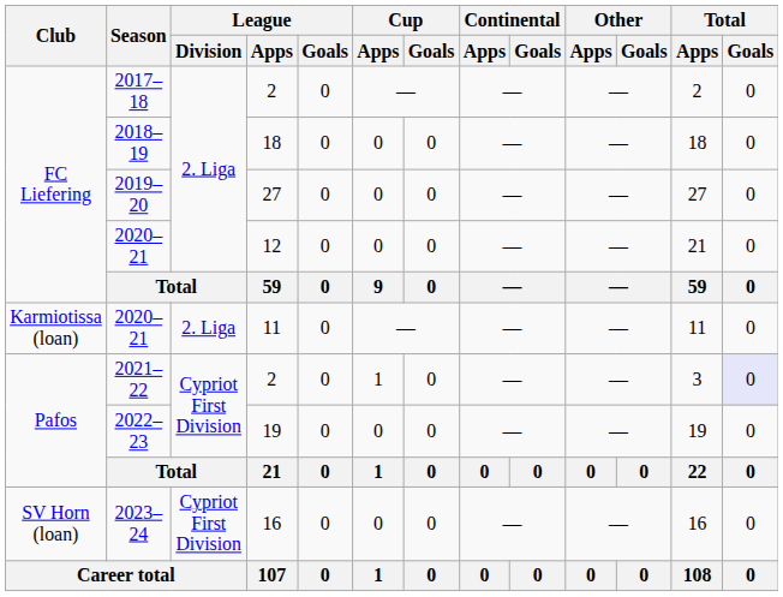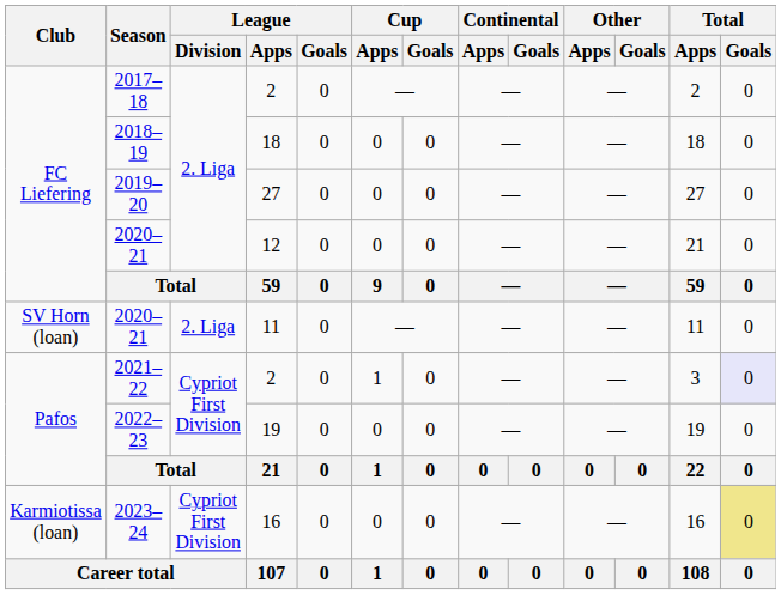2020–21 / 11 | Club: Karmiotissa (loan) -> SV Horn (loan)
2023–24 | Club: SV Horn (loan) -> Karmiotissa (loan)
2023–24 | Total / Goals: no background -> khaki background
